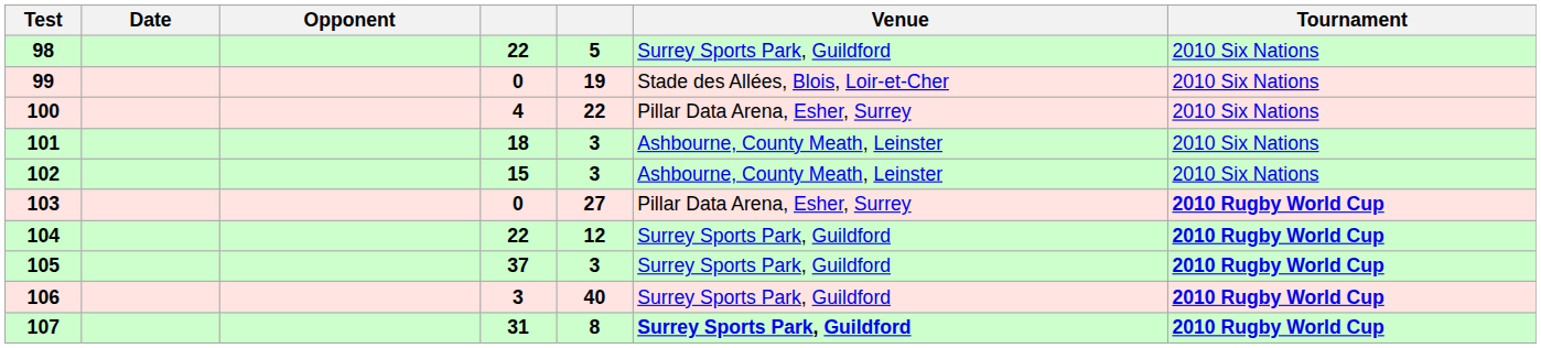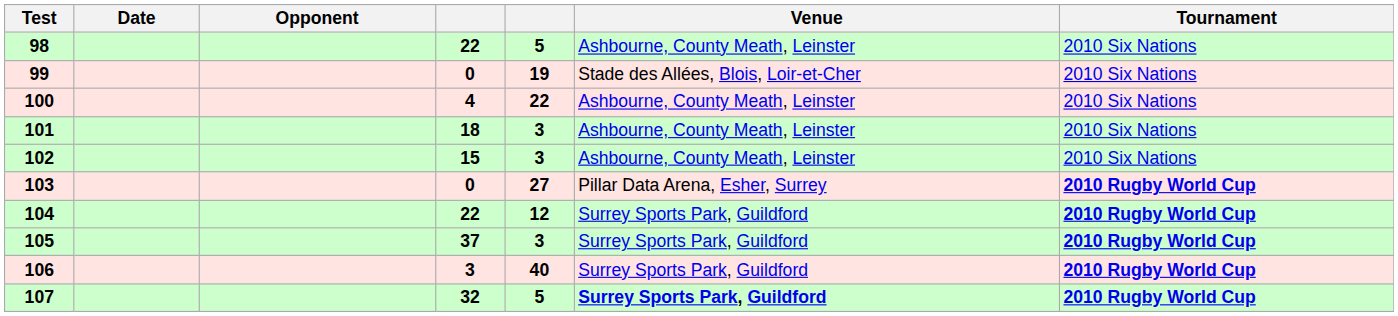98 | Venue: Surrey Sports Park, Guildford -> Ashbourne, County Meath, Leinster
100 | Venue: Pillar Data Arena, Esher, Surrey -> Ashbourne, County Meath, Leinster
107 | column 4: 31 -> 32
107 | column 5: 8 -> 5
